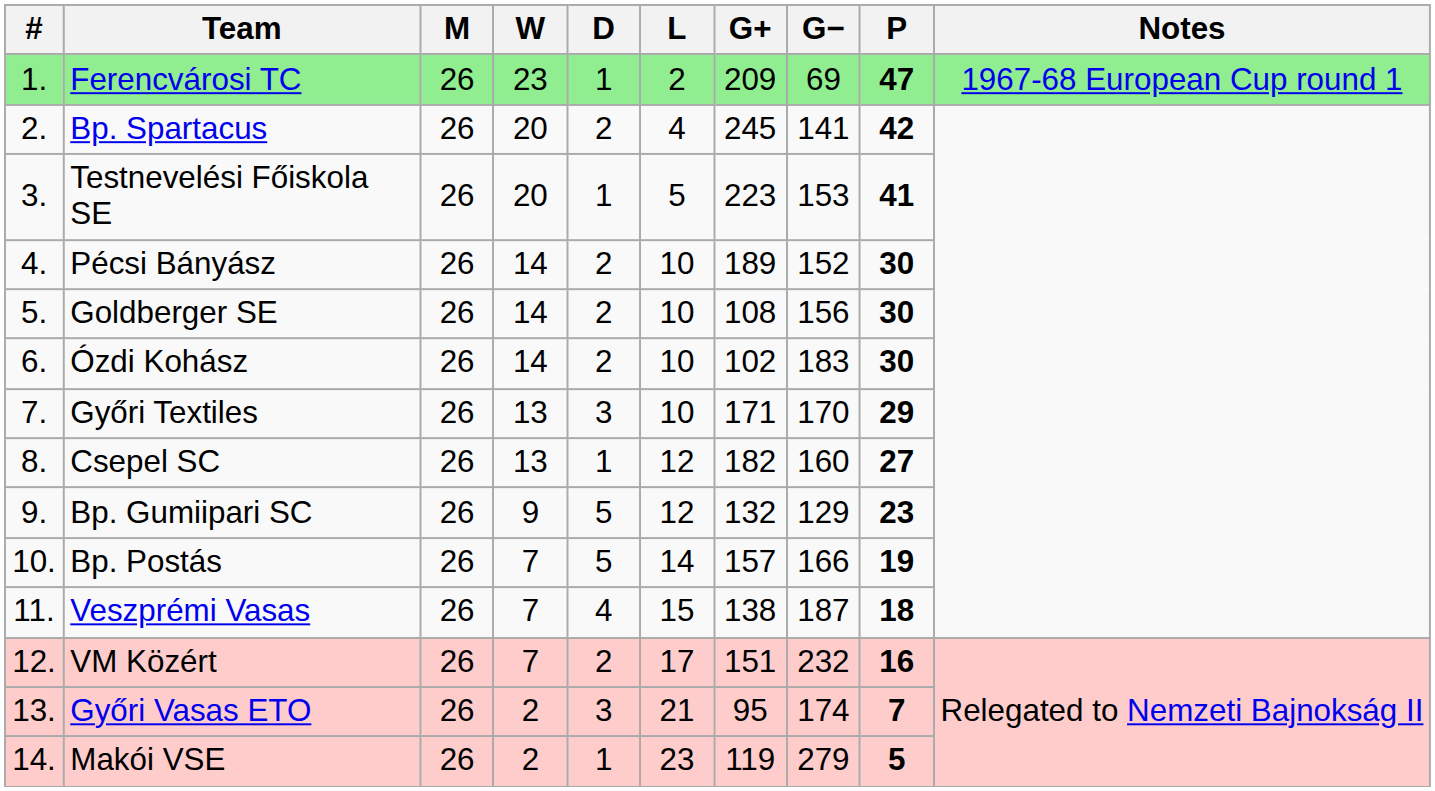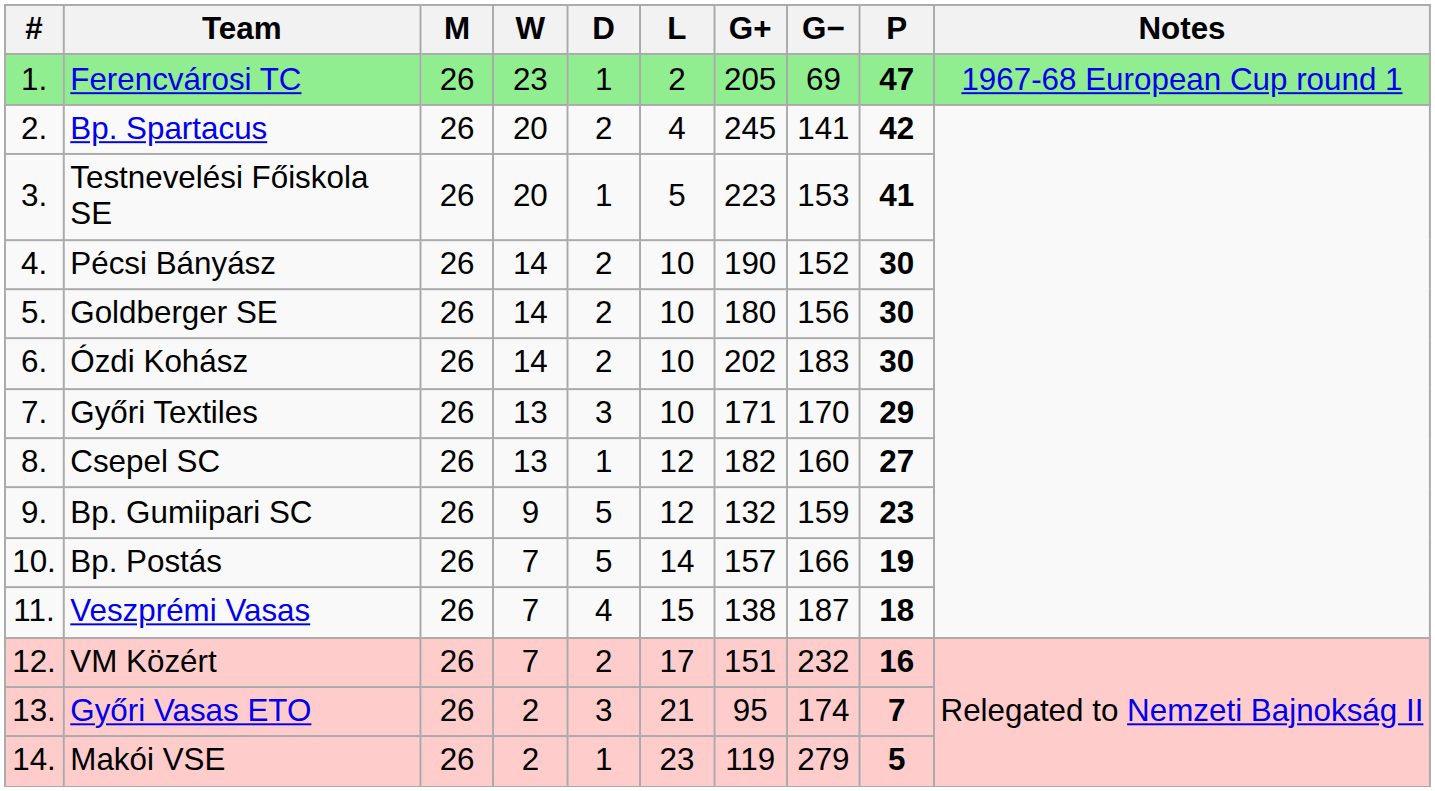Ferencvárosi TC | G+: 209 -> 205
Pécsi Bányász | G+: 189 -> 190
Goldberger SE | G+: 108 -> 180
Ózdi Kohász | G+: 102 -> 202
Bp. Gumiipari SC | G−: 129 -> 159
